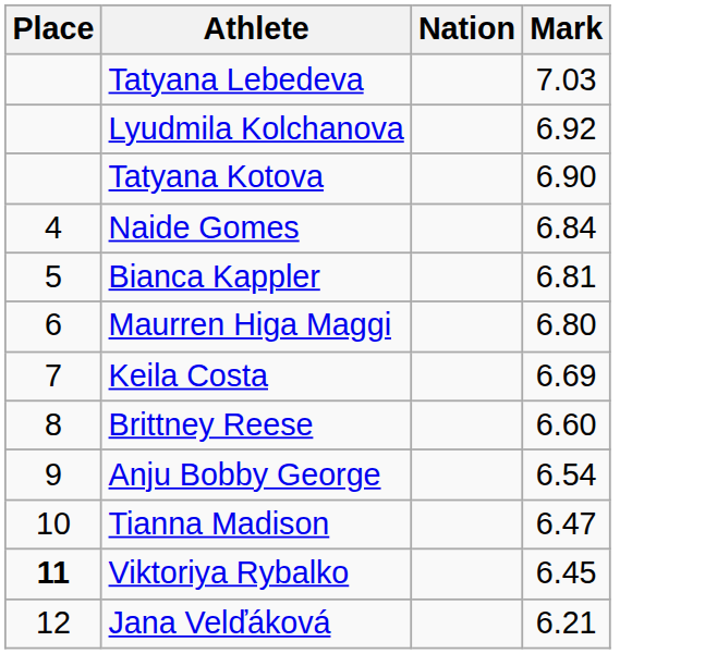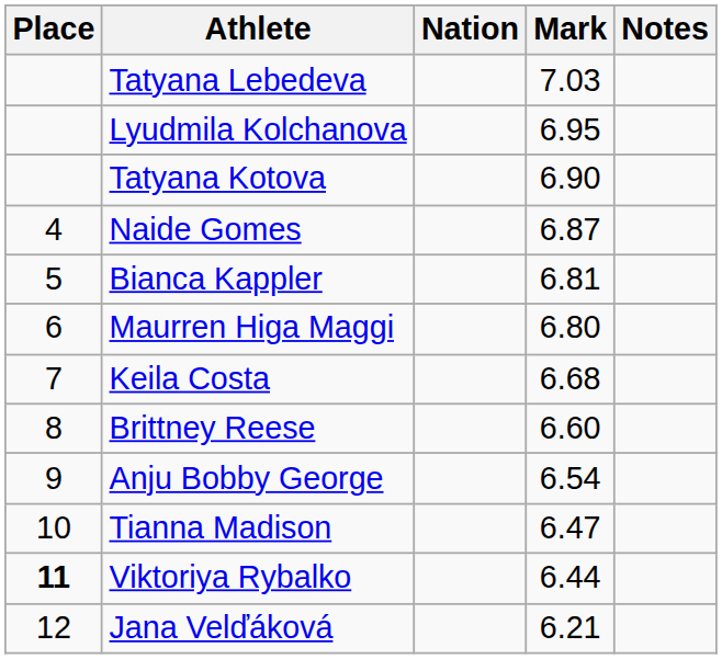+ column: Notes
Lyudmila Kolchanova | Mark: 6.92 -> 6.95
Naide Gomes | Mark: 6.84 -> 6.87
Keila Costa | Mark: 6.69 -> 6.68
Viktoriya Rybalko | Mark: 6.45 -> 6.44
